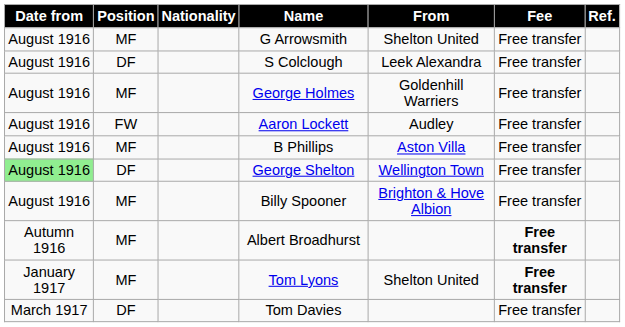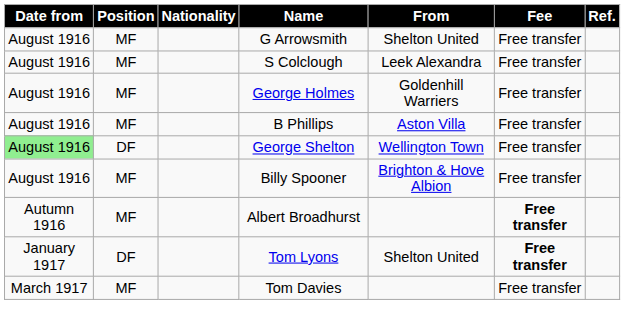S Colclough | Position: DF -> MF
- row: August 1916 | FW | Aaron Lockett | Audley | Free transfer
Tom Lyons | Position: MF -> DF
Tom Davies | Position: DF -> MF
